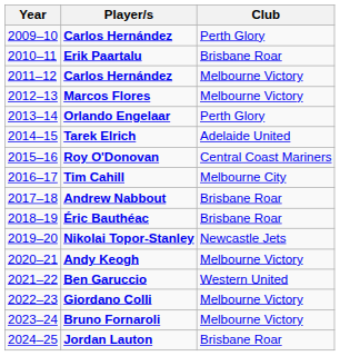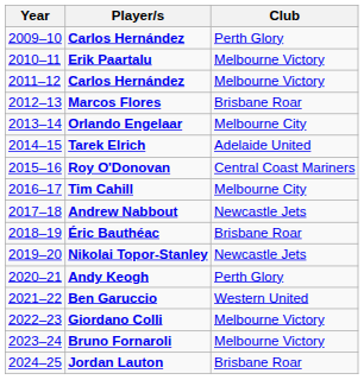Erik Paartalu | Club: Brisbane Roar -> Melbourne Victory
Marcos Flores | Club: Melbourne Victory -> Brisbane Roar
Orlando Engelaar | Club: Perth Glory -> Melbourne City
Andrew Nabbout | Club: Brisbane Roar -> Newcastle Jets
Andy Keogh | Club: Melbourne Victory -> Perth Glory
